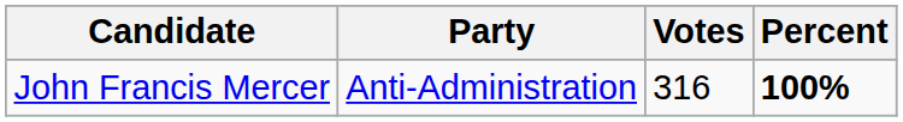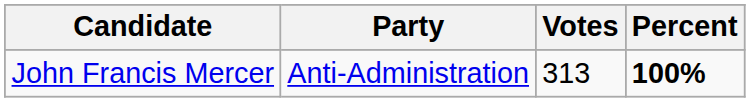John Francis Mercer | Votes: 316 -> 313
